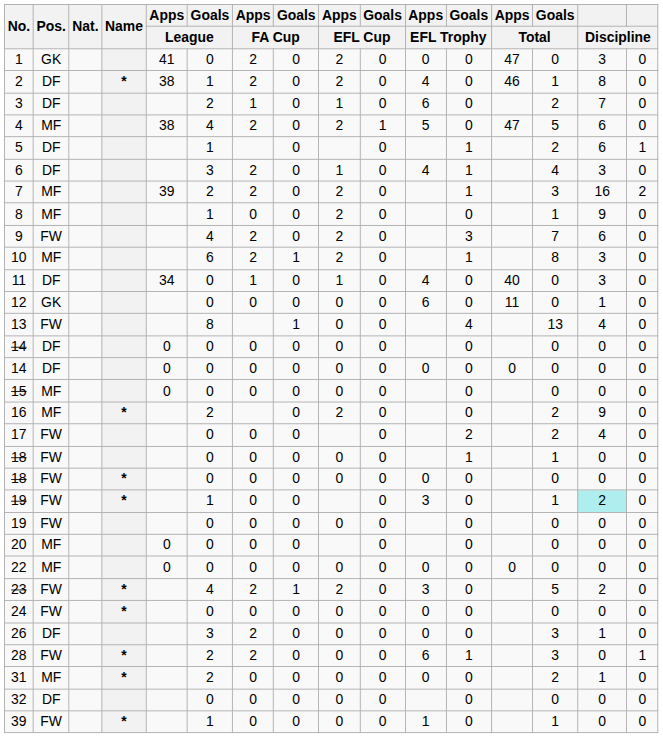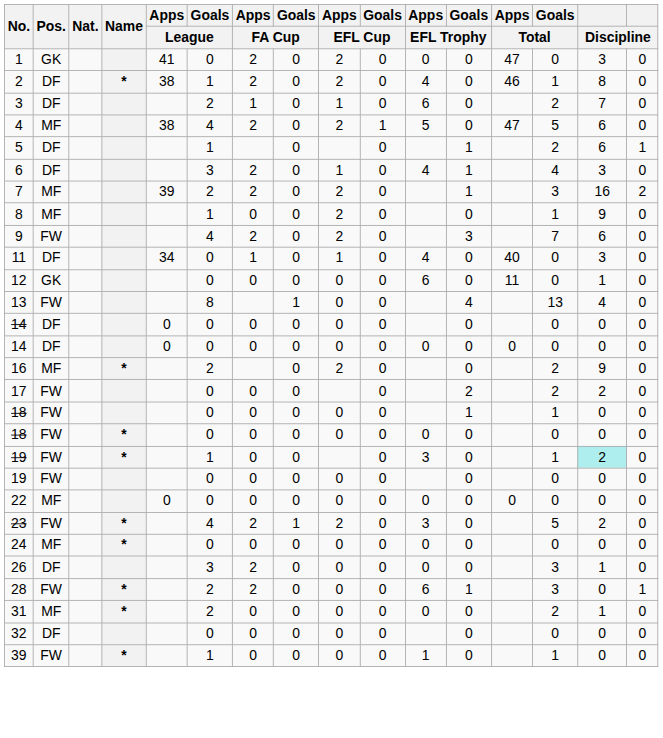- row: 10 | MF | 6 | 2 | 1 | 2 | 0 | 1 | 8 | 3 | 0
- row: 15 | MF | 0 | 0 | 0 | 0 | 0 | 0 | 0 | 0 | 0 | 0
17 | column 15: 4 -> 2
- row: 20 | MF | 0 | 0 | 0 | 0 | 0 | 0 | 0 | 0 | 0
24 | Pos.: FW -> MF
